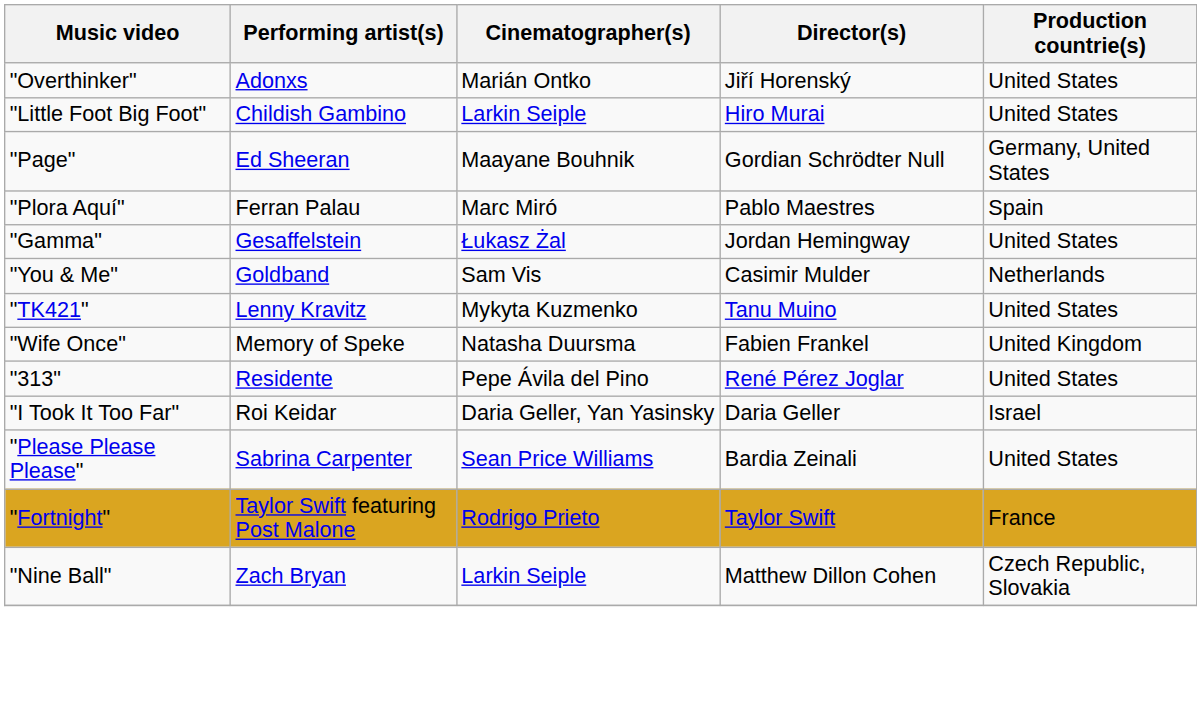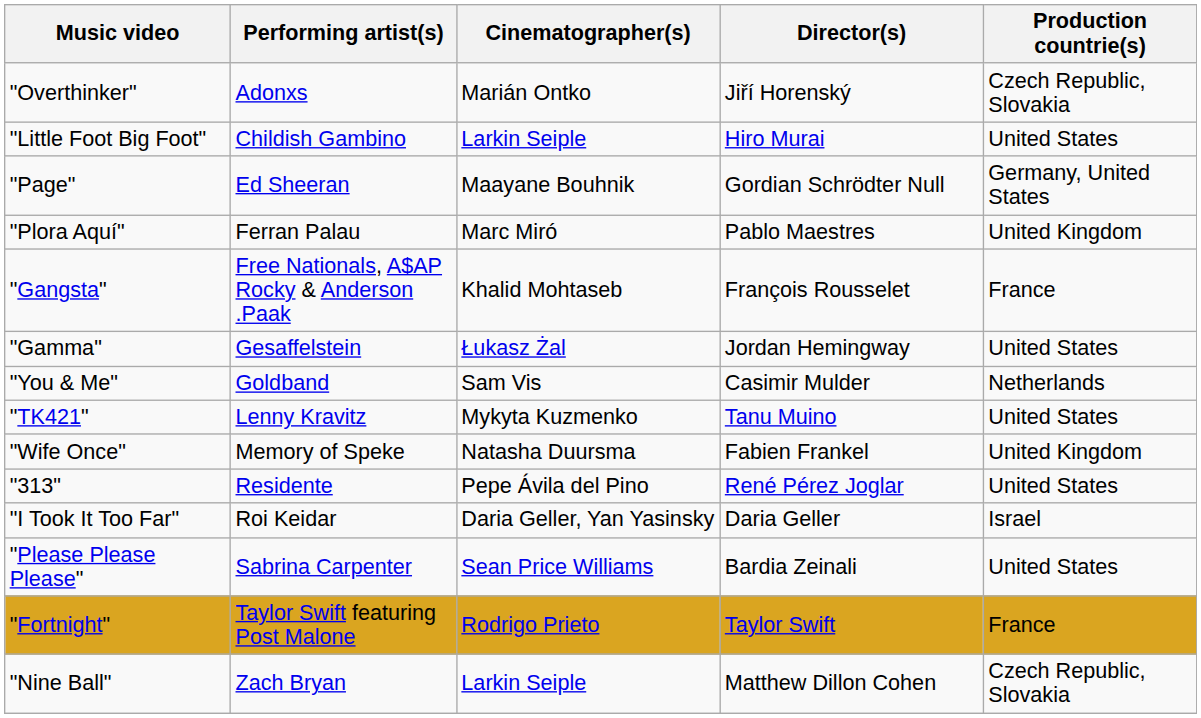"Overthinker" | Production countrie(s): United States -> Czech Republic, Slovakia
"Plora Aquí" | Production countrie(s): Spain -> United Kingdom
+ row: "Gangsta" | Free Nationals, A$AP Rocky & Anderson .Paak | Khalid Mohtaseb | François Rousselet | France
